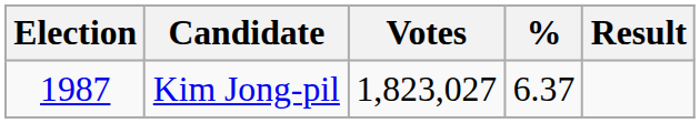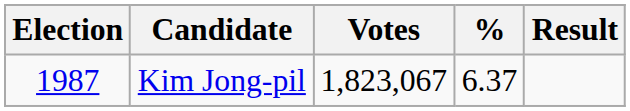Kim Jong-pil | Votes: 1,823,027 -> 1,823,067
